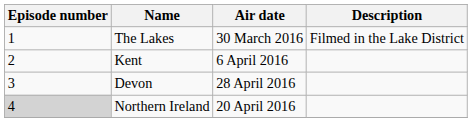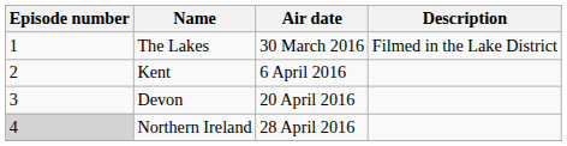Devon | Air date: 28 April 2016 -> 20 April 2016
Northern Ireland | Air date: 20 April 2016 -> 28 April 2016
